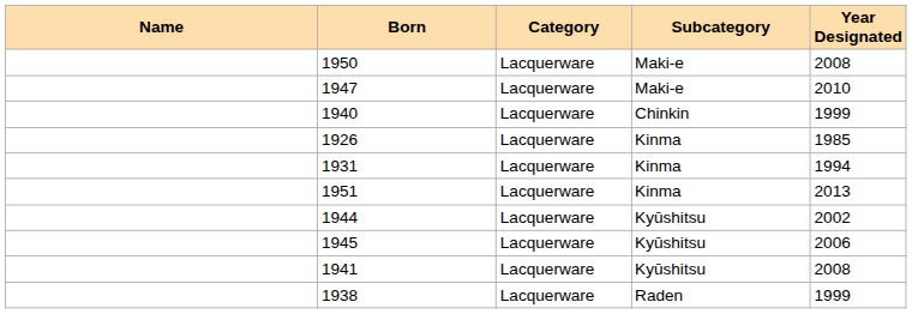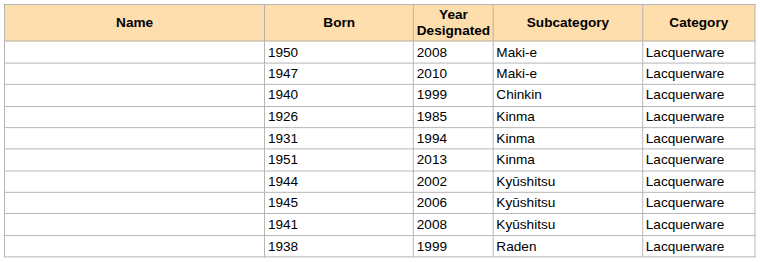columns swapped: Category <-> Year Designated
